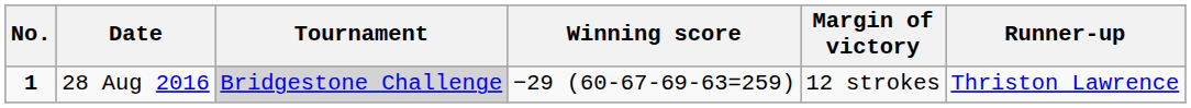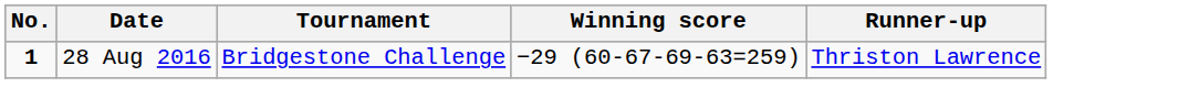- column: Margin of victory | 12 strokes
28 Aug 2016 | Tournament: lightgrey background -> no background
